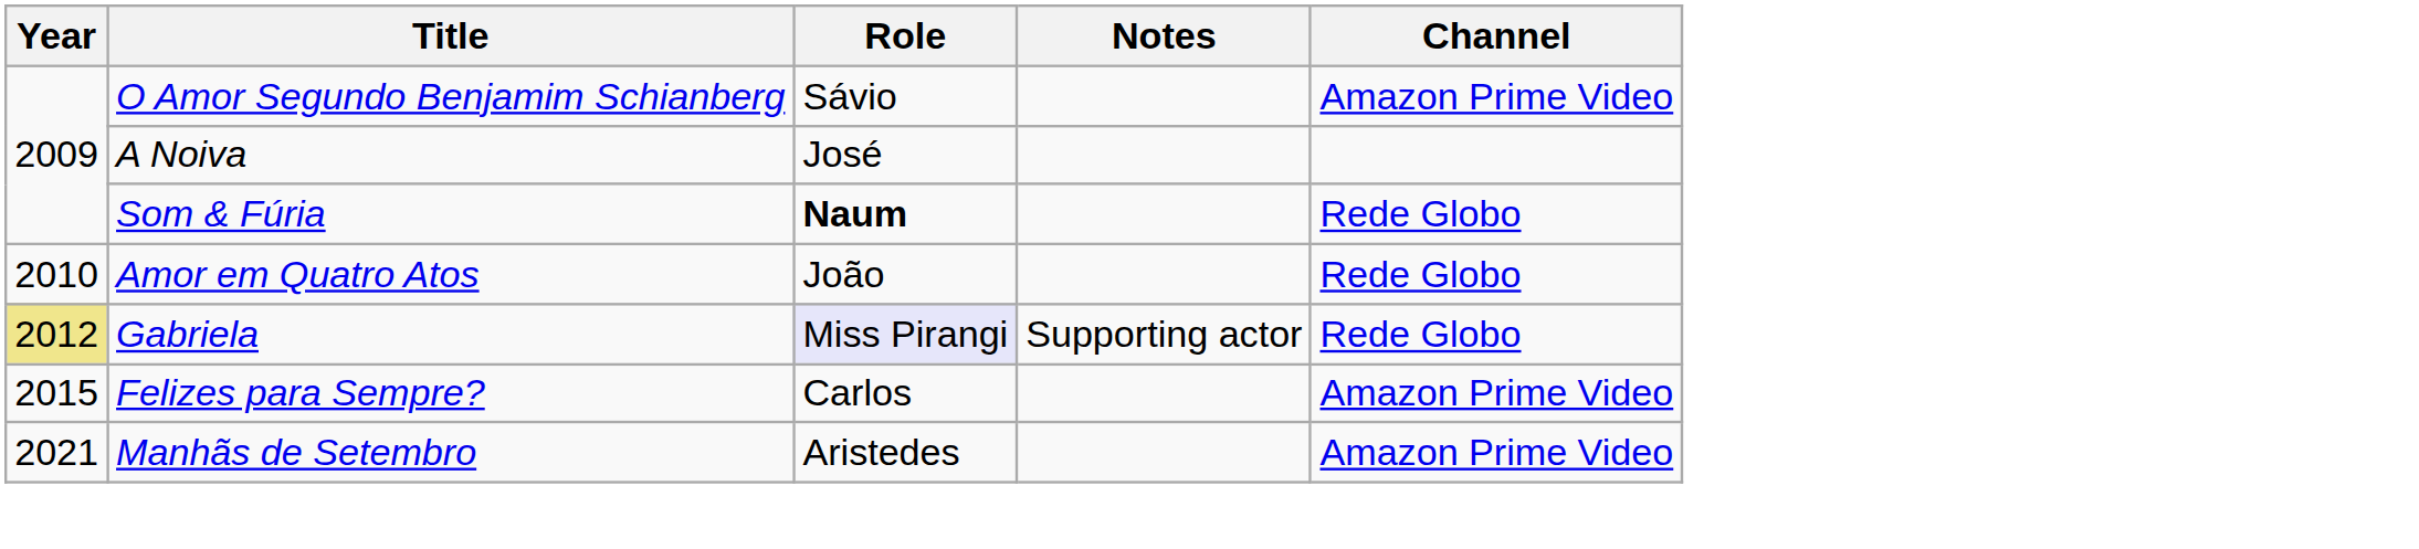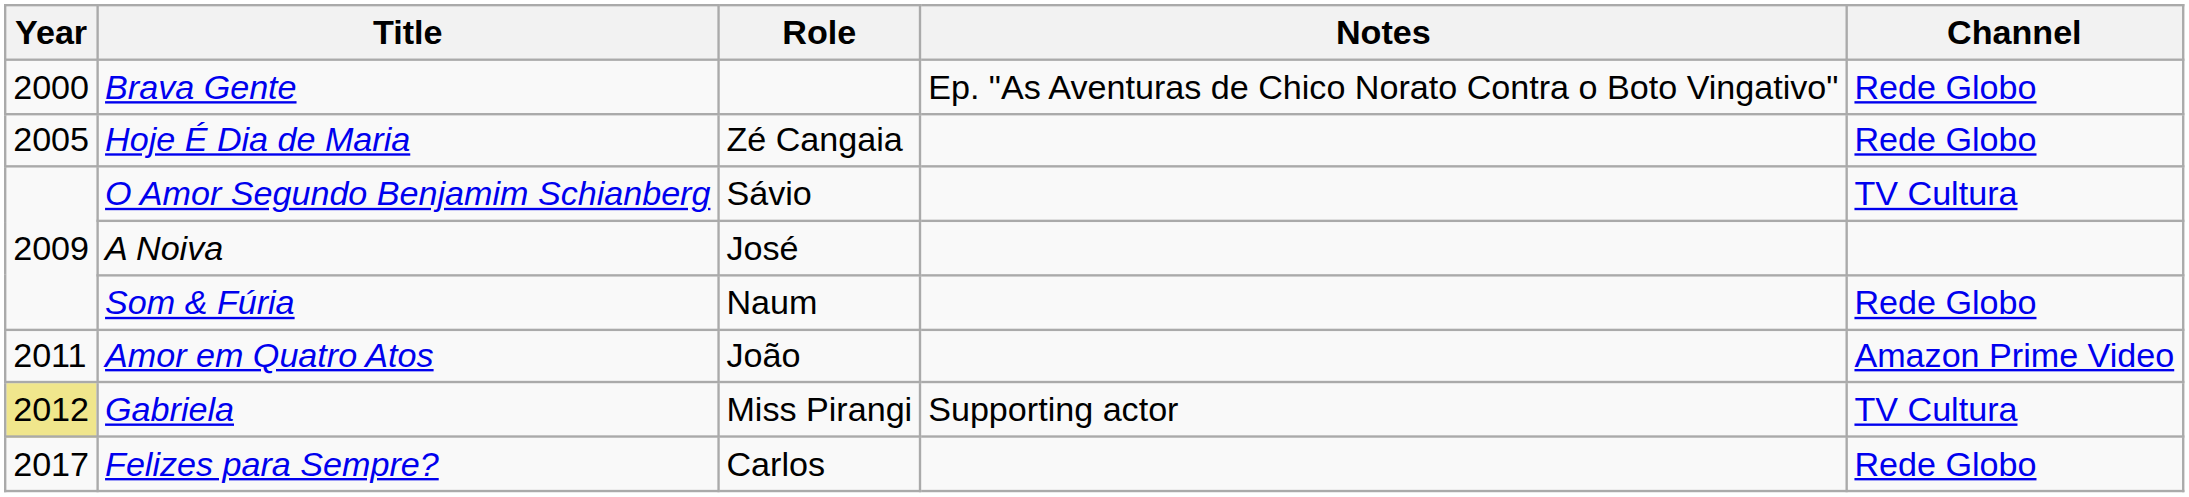+ row: 2000 | Brava Gente | Ep. "As Aventuras de Chico Norato Contra o Boto Vingativo" | Rede Globo
+ row: 2005 | Hoje É Dia de Maria | Zé Cangaia | Rede Globo
O Amor Segundo Benjamim Schianberg | Channel: Amazon Prime Video -> TV Cultura
Som & Fúria | Role: bold -> normal
Amor em Quatro Atos | Year: 2010 -> 2011
Amor em Quatro Atos | Channel: Rede Globo -> Amazon Prime Video
Gabriela | Role: lavender background -> no background
Gabriela | Channel: Rede Globo -> TV Cultura
Felizes para Sempre? | Year: 2015 -> 2017
Felizes para Sempre? | Channel: Amazon Prime Video -> Rede Globo
- row: 2021 | Manhãs de Setembro | Aristedes | Amazon Prime Video
